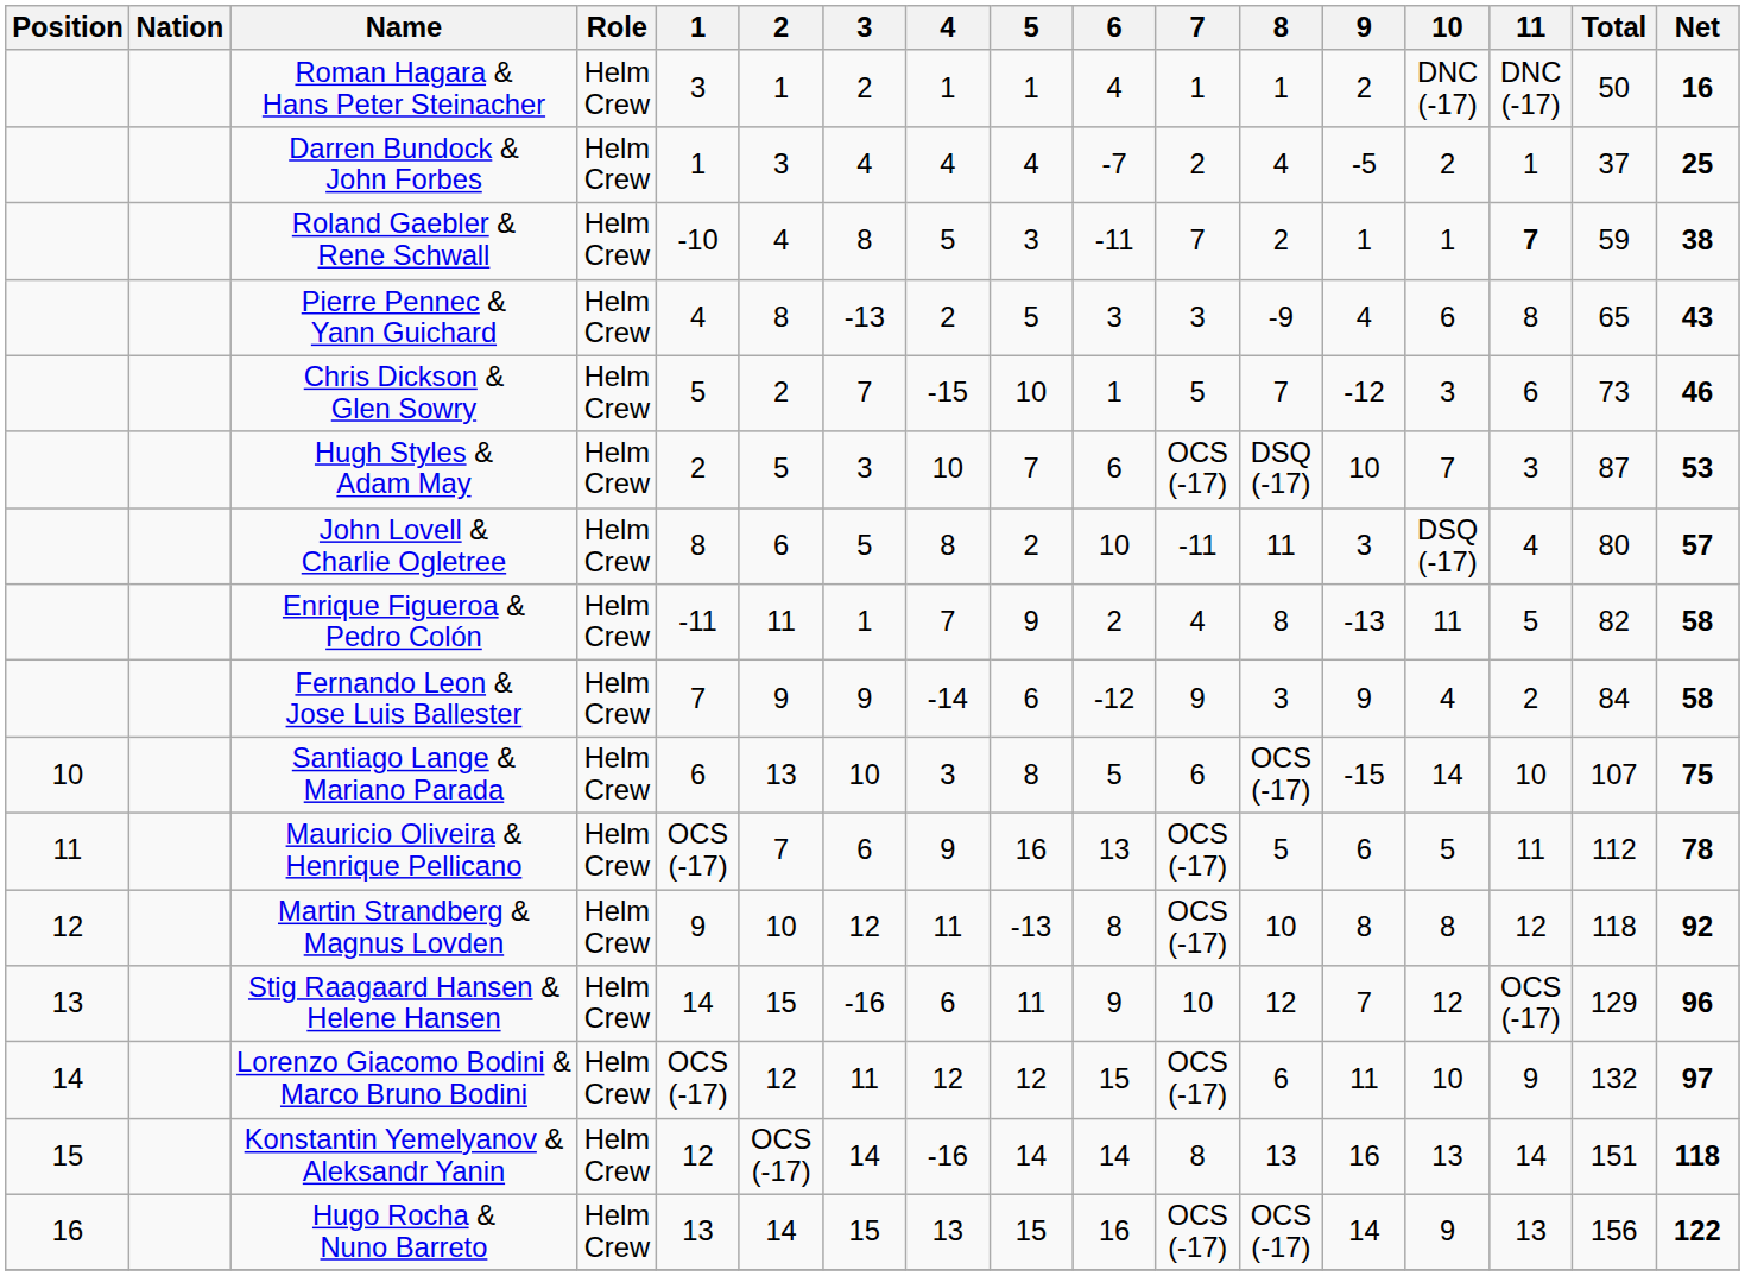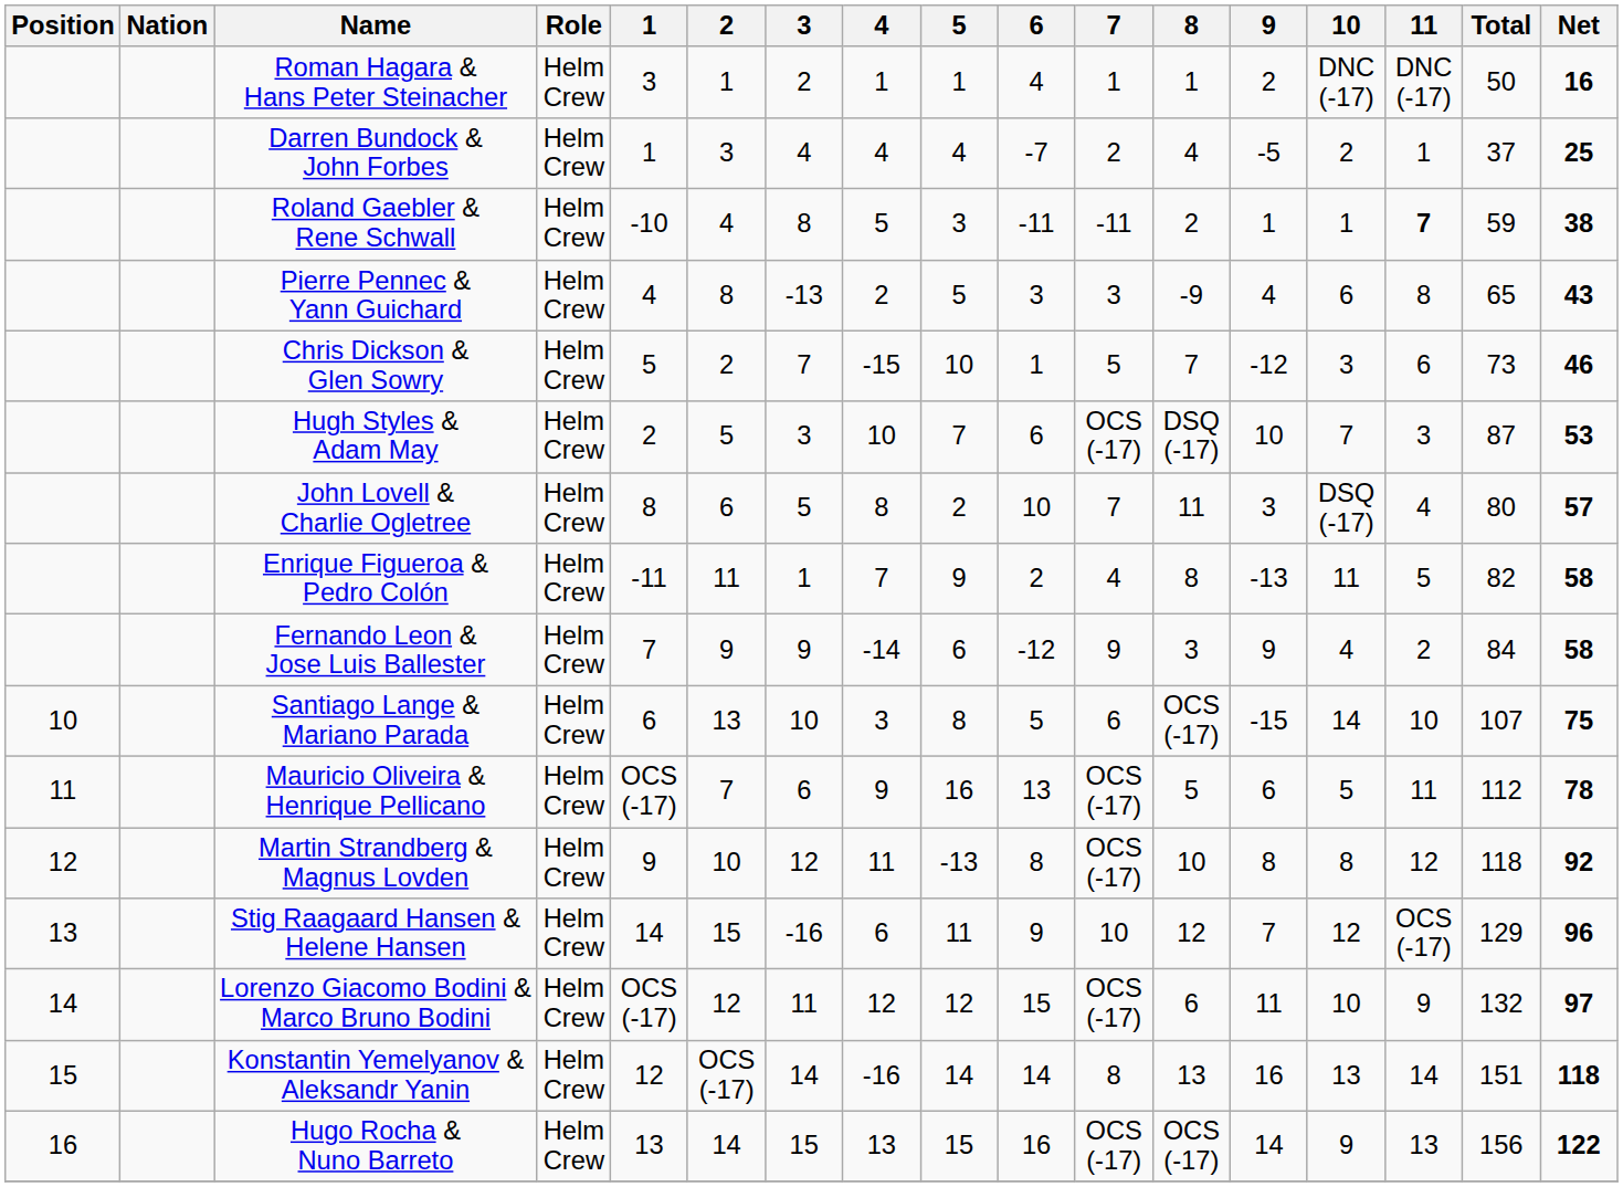Roland Gaebler & Rene Schwall | 7: 7 -> -11
John Lovell & Charlie Ogletree | 7: -11 -> 7
